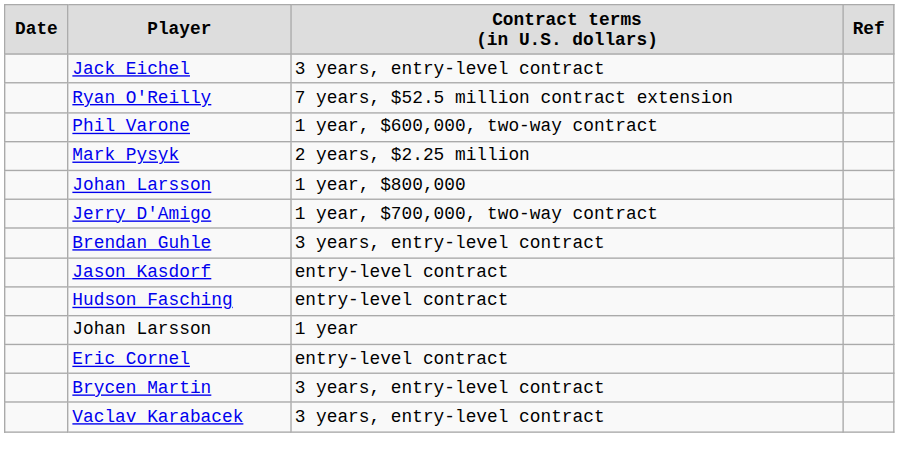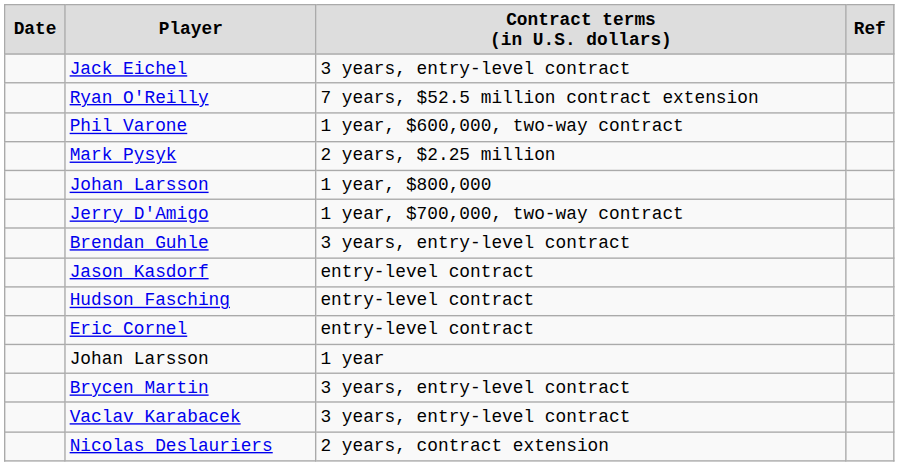rows swapped: Eric Cornel <-> Johan Larsson / 1 year
+ row: Nicolas Deslauriers | 2 years, contract extension
